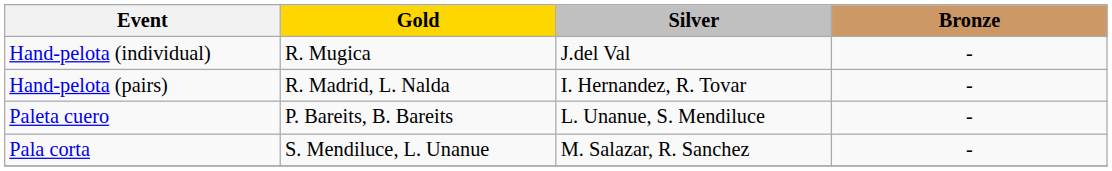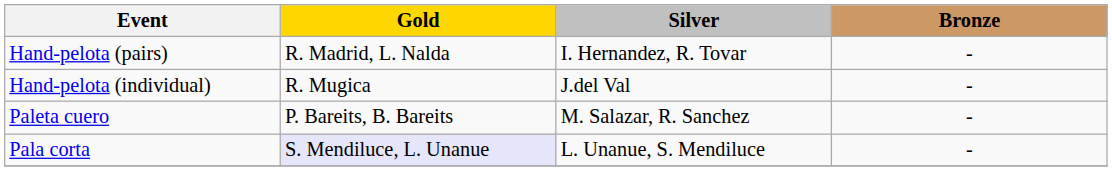rows swapped: Hand-pelota (individual) <-> Hand-pelota (pairs)
Paleta cuero | Silver: L. Unanue, S. Mendiluce -> M. Salazar, R. Sanchez
Pala corta | Gold: no background -> lavender background
Pala corta | Silver: M. Salazar, R. Sanchez -> L. Unanue, S. Mendiluce
